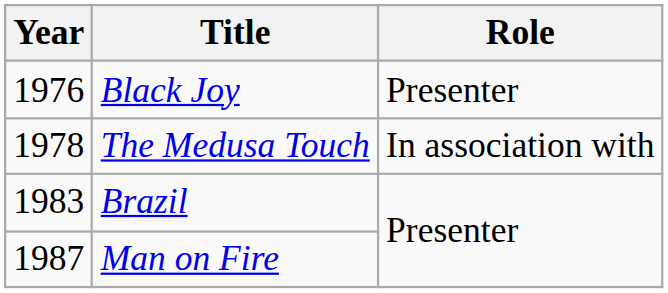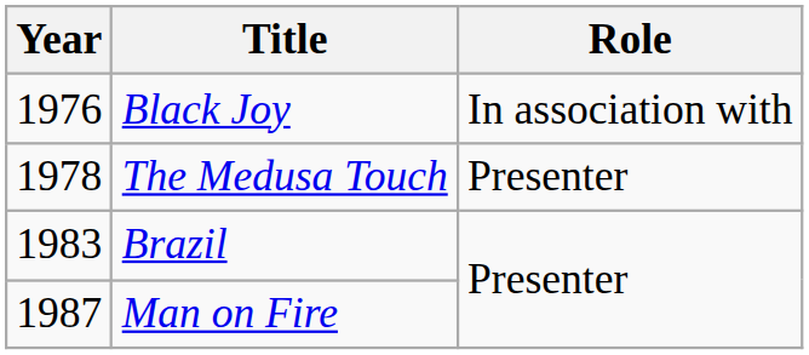Black Joy | Role: Presenter -> In association with
The Medusa Touch | Role: In association with -> Presenter
